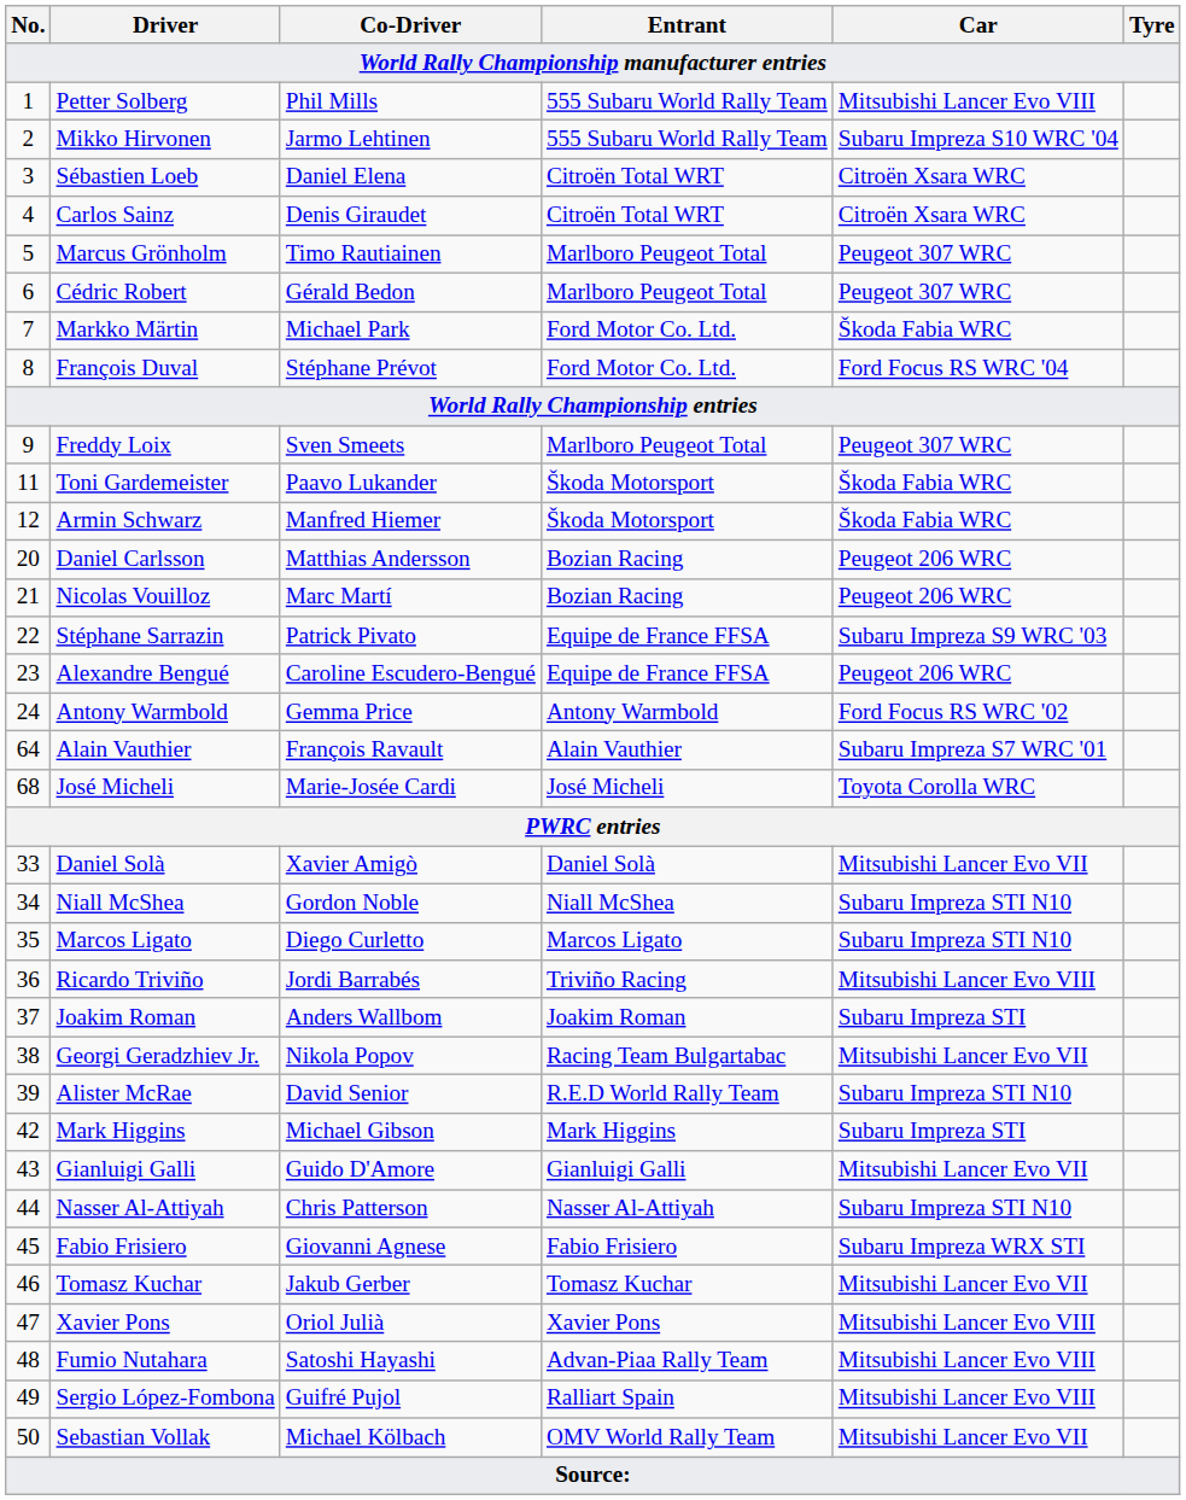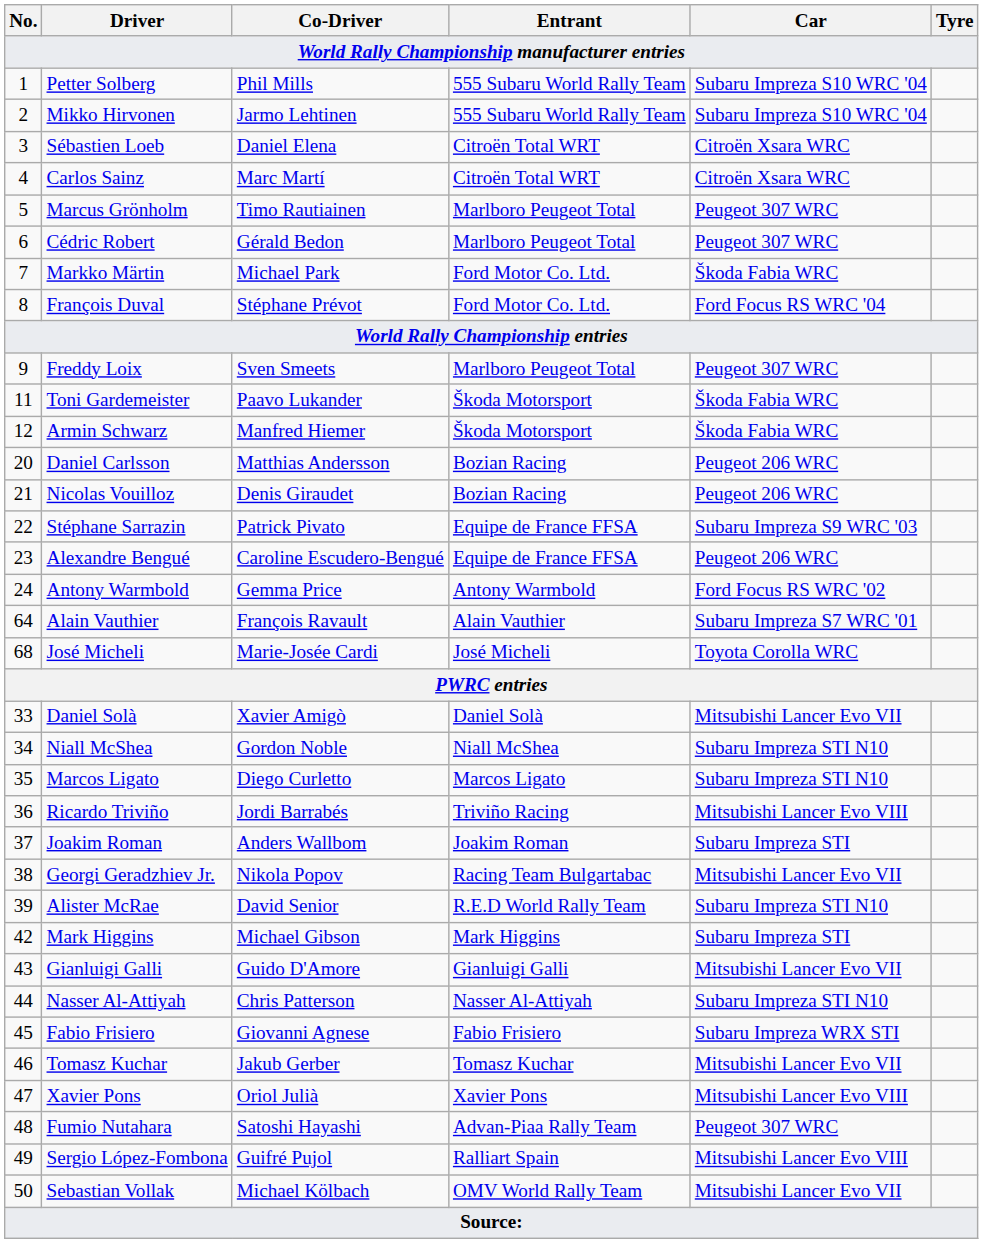Petter Solberg | Car: Mitsubishi Lancer Evo VIII -> Subaru Impreza S10 WRC '04
Carlos Sainz | Co-Driver: Denis Giraudet -> Marc Martí
Nicolas Vouilloz | Co-Driver: Marc Martí -> Denis Giraudet
Fumio Nutahara | Car: Mitsubishi Lancer Evo VIII -> Peugeot 307 WRC
